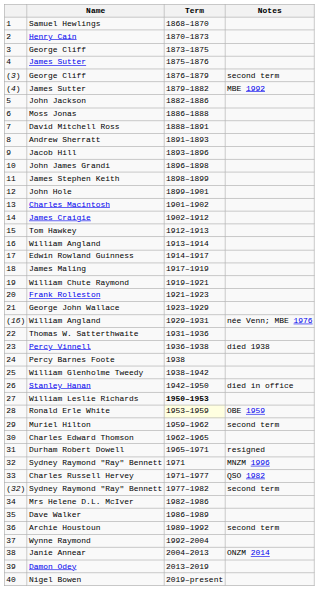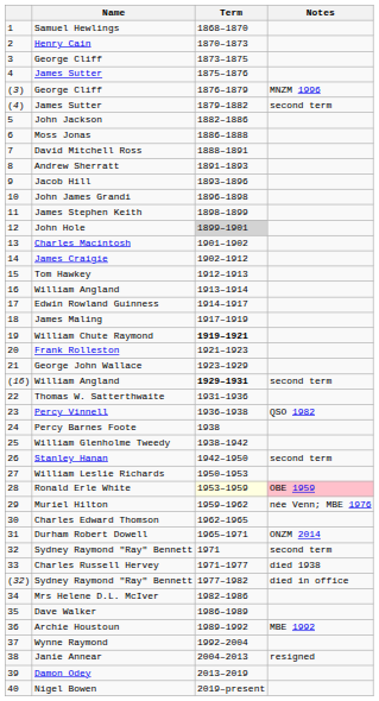(3) / George Cliff | Notes: second term -> MNZM 1996
(4) / James Sutter | Notes: MBE 1992 -> second term
John Hole | Term: no background -> lightgrey background
William Chute Raymond | Term: normal -> bold
(16) / William Angland | Term: normal -> bold
(16) / William Angland | Notes: née Venn; MBE 1976 -> second term
Percy Vinnell | Notes: died 1938 -> QSO 1982
Stanley Hanan | Notes: died in office -> second term
William Leslie Richards | Term: bold -> normal
Ronald Erle White | Notes: no background -> pink background
Muriel Hilton | Notes: second term -> née Venn; MBE 1976
Durham Robert Dowell | Notes: resigned -> ONZM 2014
32 / Sydney Raymond "Ray" Bennett | Notes: MNZM 1996 -> second term
Charles Russell Hervey | Notes: QSO 1982 -> died 1938
(32) / Sydney Raymond "Ray" Bennett | Notes: second term -> died in office
Archie Houstoun | Notes: second term -> MBE 1992
Janie Annear | Notes: ONZM 2014 -> resigned
